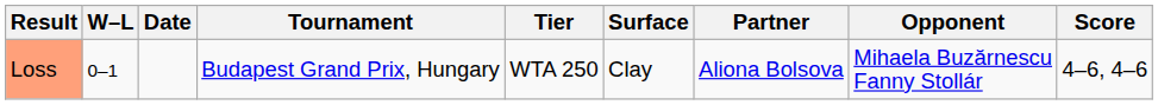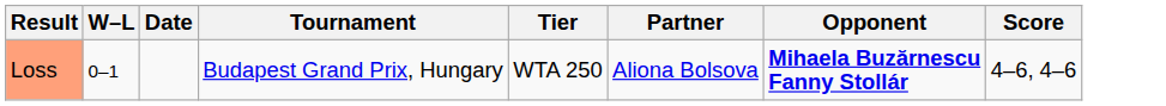- column: Surface | Clay
Loss | Opponent: normal -> bold
